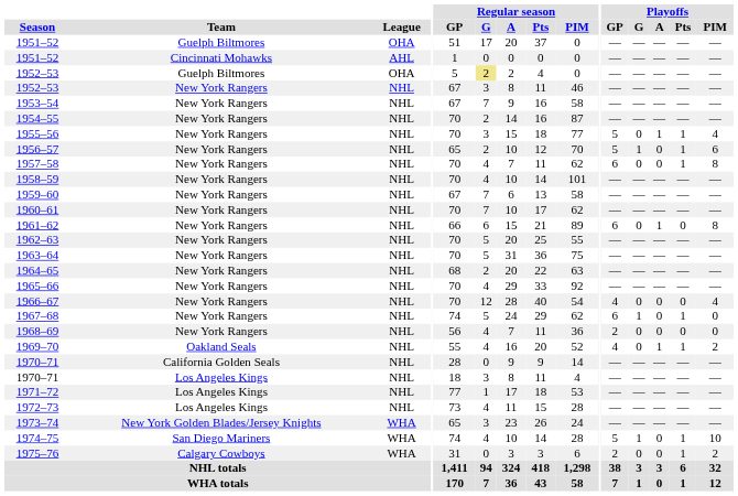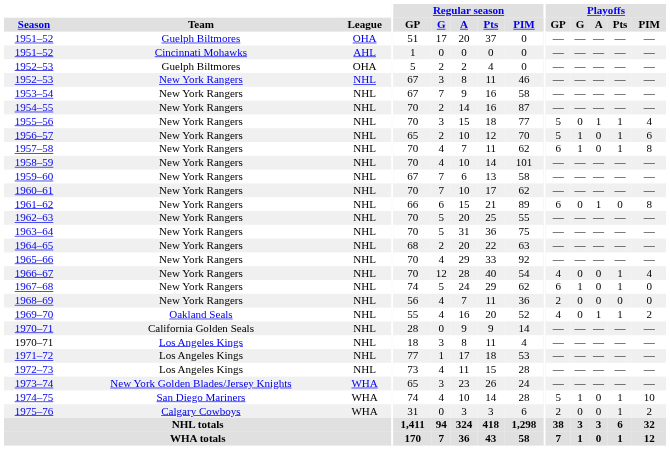1952–53 / Guelph Biltmores | Regular season / G: khaki background -> no background
1957–58 | Playoffs / G: 0 -> 1
1966–67 | Playoffs / Pts: 0 -> 1
